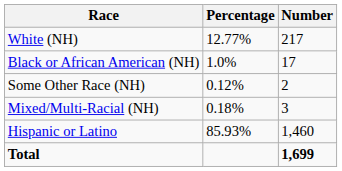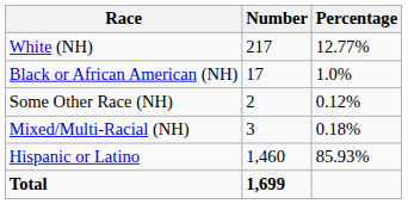columns swapped: Number <-> Percentage
